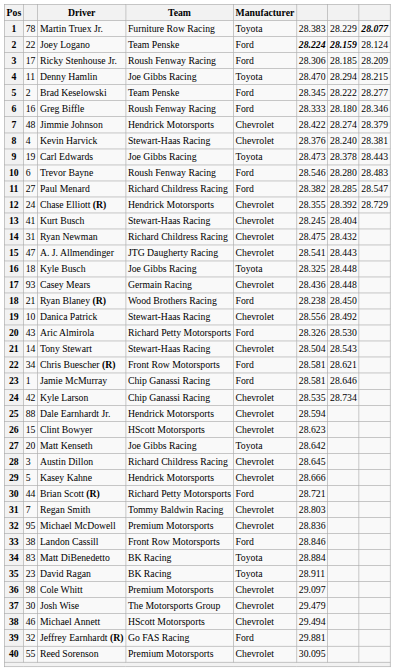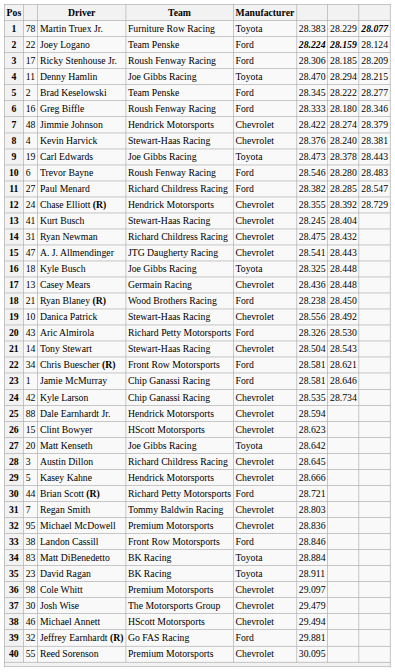Casey Mears | column 2: 93 -> 13
